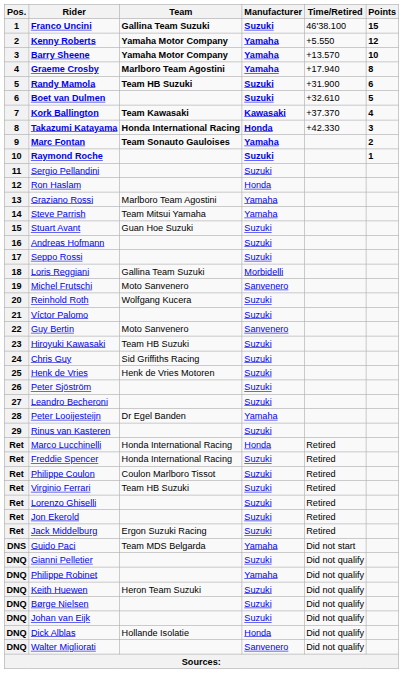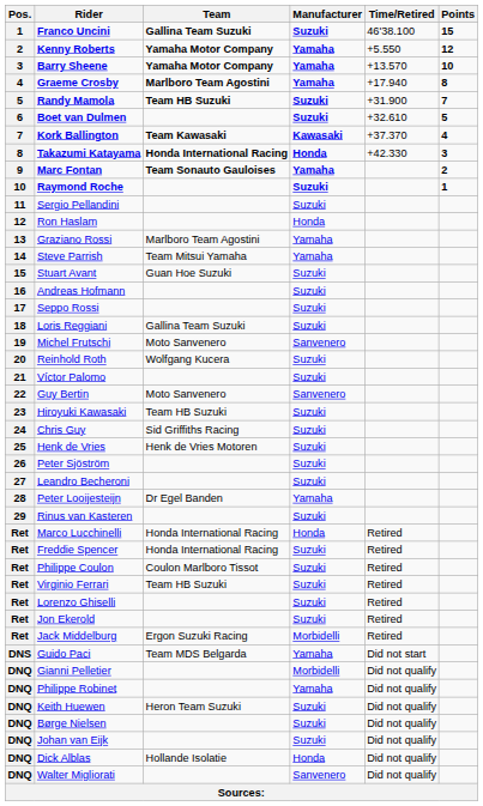Randy Mamola | Points: 6 -> 7
Loris Reggiani | Manufacturer: Morbidelli -> Suzuki
Jack Middelburg | Manufacturer: Suzuki -> Morbidelli
Gianni Pelletier | Manufacturer: Suzuki -> Morbidelli
